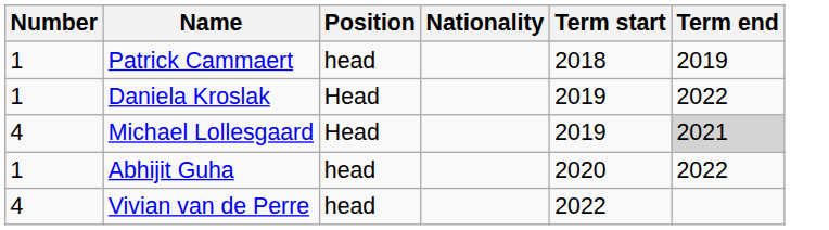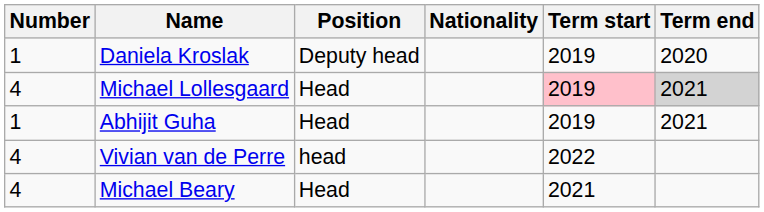- row: 1 | Patrick Cammaert | head | 2018 | 2019
Daniela Kroslak | Position: Head -> Deputy head
Daniela Kroslak | Term end: 2022 -> 2020
Michael Lollesgaard | Term start: no background -> pink background
Abhijit Guha | Position: head -> Head
Abhijit Guha | Term start: 2020 -> 2019
Abhijit Guha | Term end: 2022 -> 2021
+ row: 4 | Michael Beary | Head | 2021
